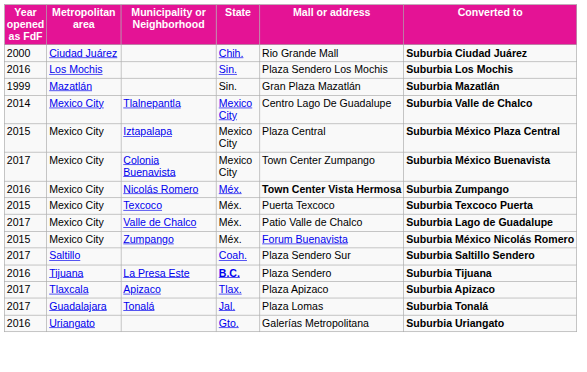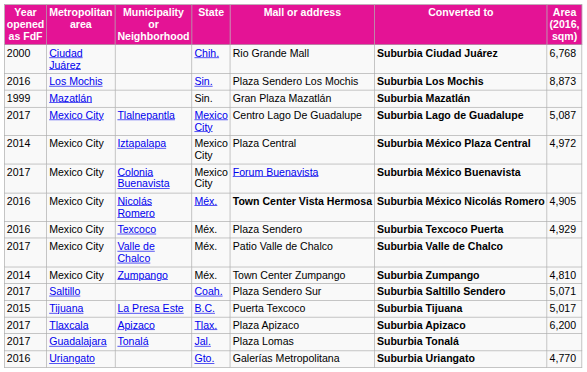+ column: Area (2016, sqm) | 6,768 | 8,873 | 5,087 | 4,972 | 4,905 | 4,929 | 4,810 | 5,071 | 5,017 | 6,200 | 4,770
Tlalnepantla | Year opened as FdF: 2014 -> 2017
Tlalnepantla | Converted to: Suburbia Valle de Chalco -> Suburbia Lago de Guadalupe
Iztapalapa | Year opened as FdF: 2015 -> 2014
Colonia Buenavista | Mall or address: Town Center Zumpango -> Forum Buenavista
Nicolás Romero | Converted to: Suburbia Zumpango -> Suburbia México Nicolás Romero
Texcoco | Year opened as FdF: 2015 -> 2016
Texcoco | Mall or address: Puerta Texcoco -> Plaza Sendero
Valle de Chalco | Converted to: Suburbia Lago de Guadalupe -> Suburbia Valle de Chalco
Zumpango | Year opened as FdF: 2015 -> 2014
Zumpango | Mall or address: Forum Buenavista -> Town Center Zumpango
Zumpango | Converted to: Suburbia México Nicolás Romero -> Suburbia Zumpango
La Presa Este | Year opened as FdF: 2016 -> 2015
La Presa Este | State: bold -> normal
La Presa Este | Mall or address: Plaza Sendero -> Puerta Texcoco
